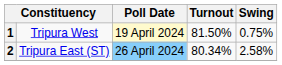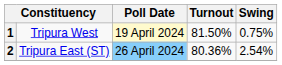2 | Turnout: 80.34% -> 80.36%
2 | Swing: 2.58% -> 2.54%
